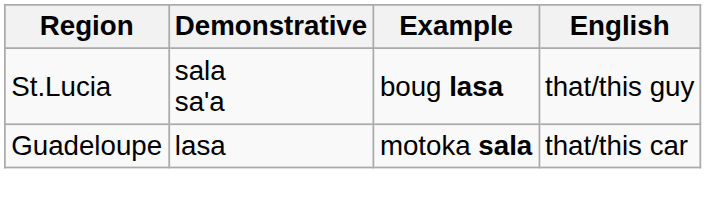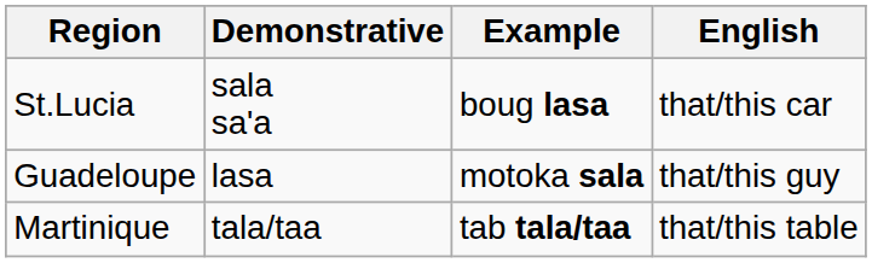St.Lucia | English: that/this guy -> that/this car
Guadeloupe | English: that/this car -> that/this guy
+ row: Martinique | tala/taa | tab tala/taa | that/this table
